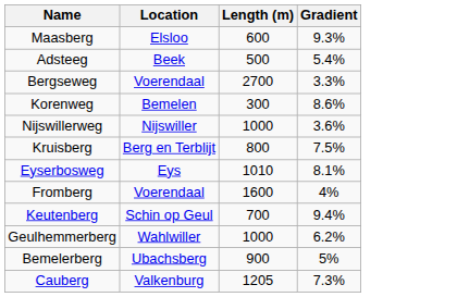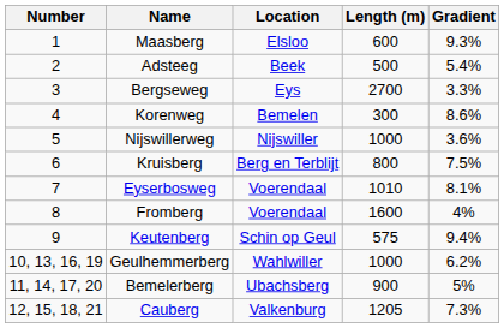+ column: Number | 1 | 2 | 3 | 4 | 5 | 6 | 7 | 8 | 9 | 10, 13, 16, 19 | 11, 14, 17, 20 | 12, 15, 18, 21
Bergseweg | Location: Voerendaal -> Eys
Eyserbosweg | Location: Eys -> Voerendaal
Keutenberg | Length (m): 700 -> 575
